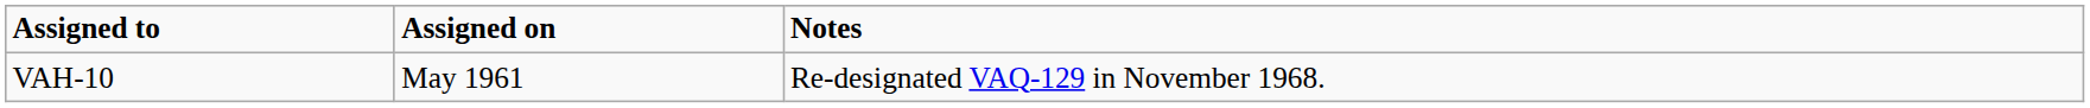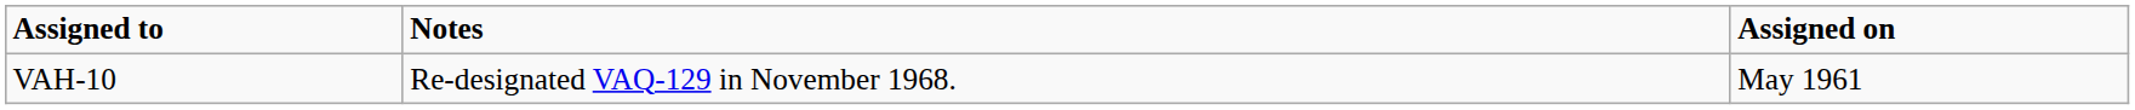columns swapped: Assigned on <-> Notes
